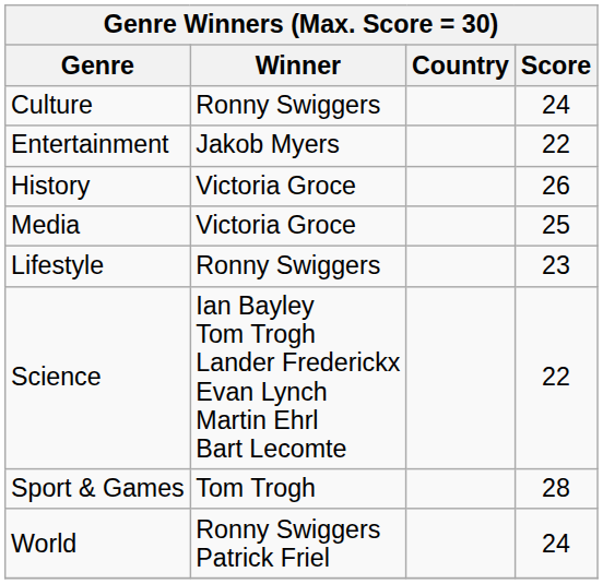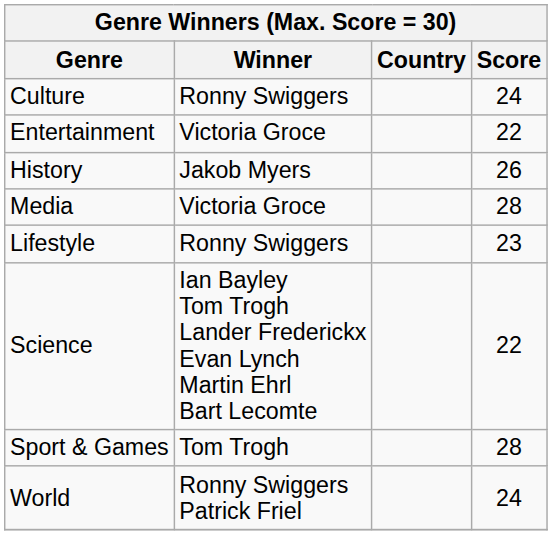Entertainment | Winner: Jakob Myers -> Victoria Groce
History | Winner: Victoria Groce -> Jakob Myers
Media | Score: 25 -> 28
